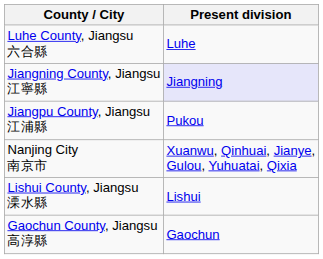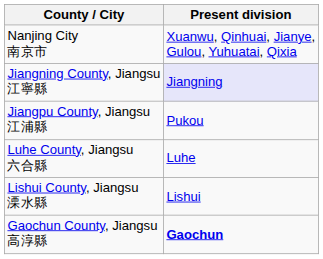rows swapped: Nanjing City 南京市 <-> Luhe County, Jiangsu 六合縣
Gaochun County, Jiangsu 高淳縣 | Present division: normal -> bold
